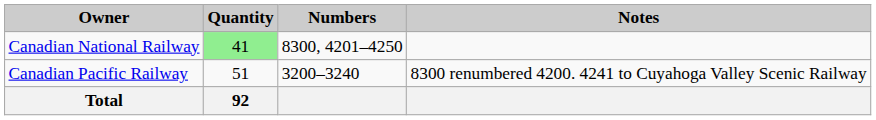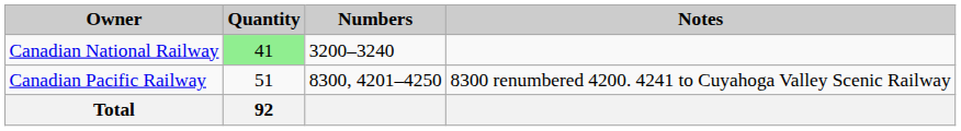Canadian National Railway | Numbers: 8300, 4201–4250 -> 3200–3240
Canadian Pacific Railway | Numbers: 3200–3240 -> 8300, 4201–4250
